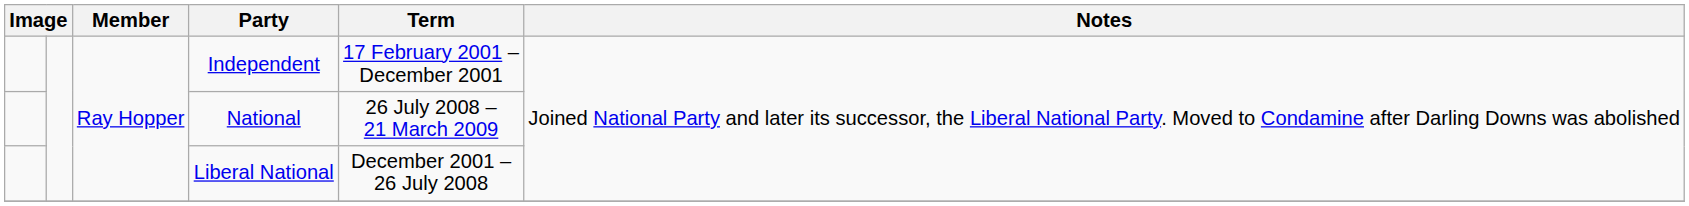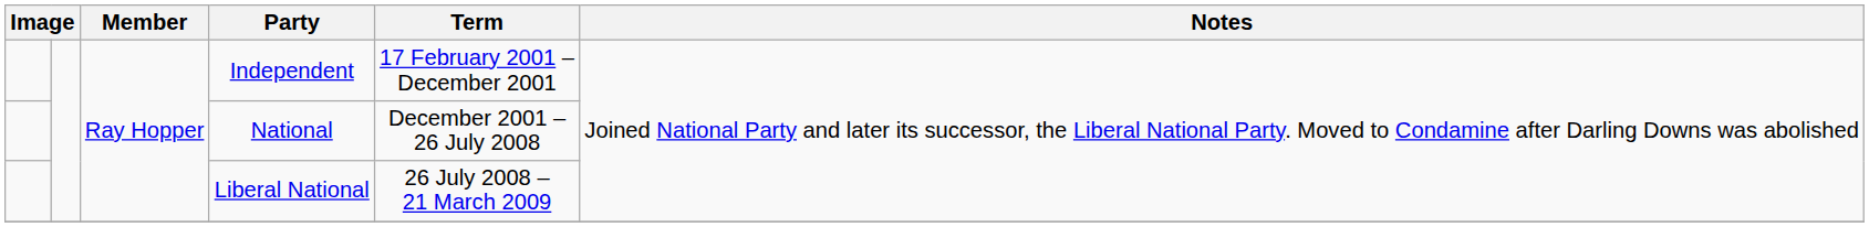National | Term: 26 July 2008 – 21 March 2009 -> December 2001 – 26 July 2008
Liberal National | Term: December 2001 – 26 July 2008 -> 26 July 2008 – 21 March 2009
